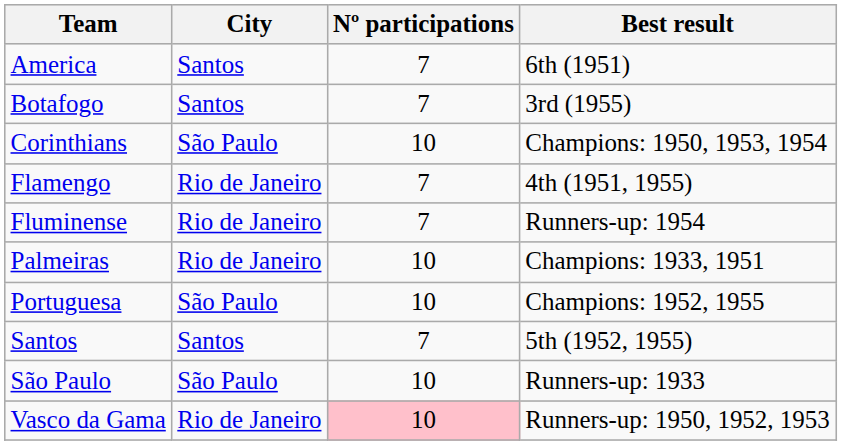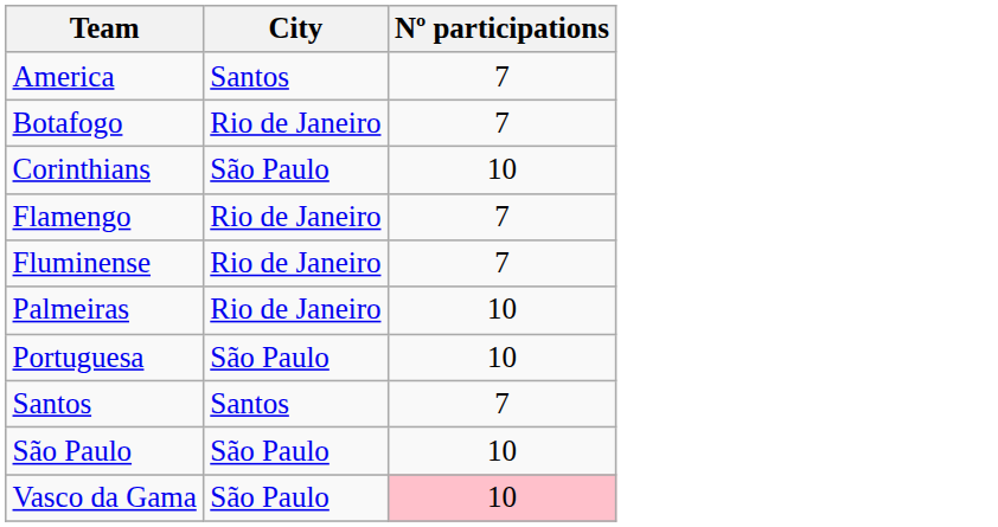- column: Best result | 6th (1951) | 3rd (1955) | Champions: 1950, 1953, 1954 | 4th (1951, 1955) | Runners-up: 1954 | Champions: 1933, 1951 | Champions: 1952, 1955 | 5th (1952, 1955) | Runners-up: 1933 | Runners-up: 1950, 1952, 1953
Botafogo | City: Santos -> Rio de Janeiro
Vasco da Gama | City: Rio de Janeiro -> São Paulo
